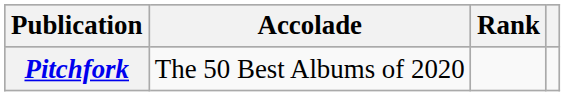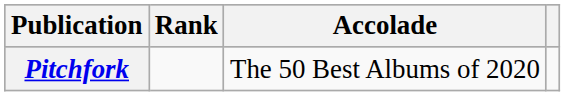columns swapped: Accolade <-> Rank
